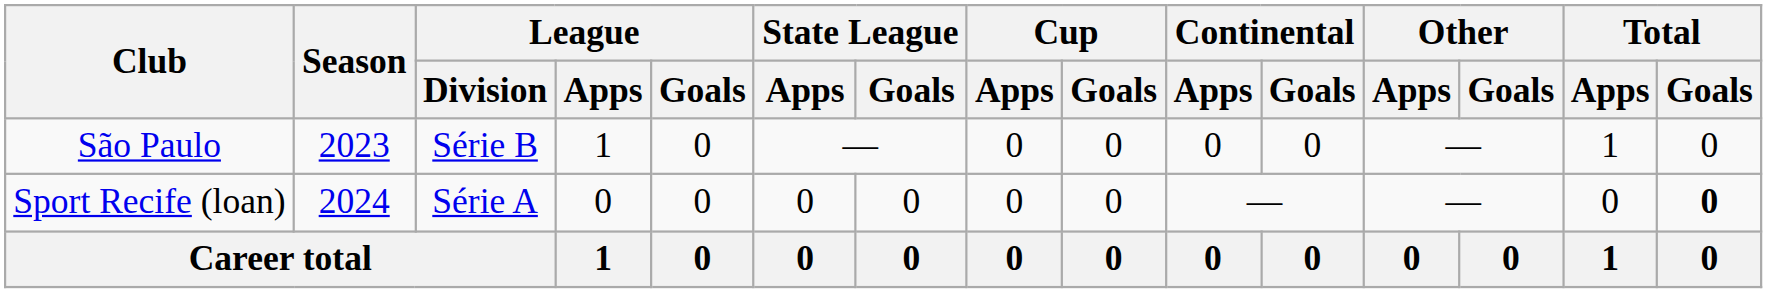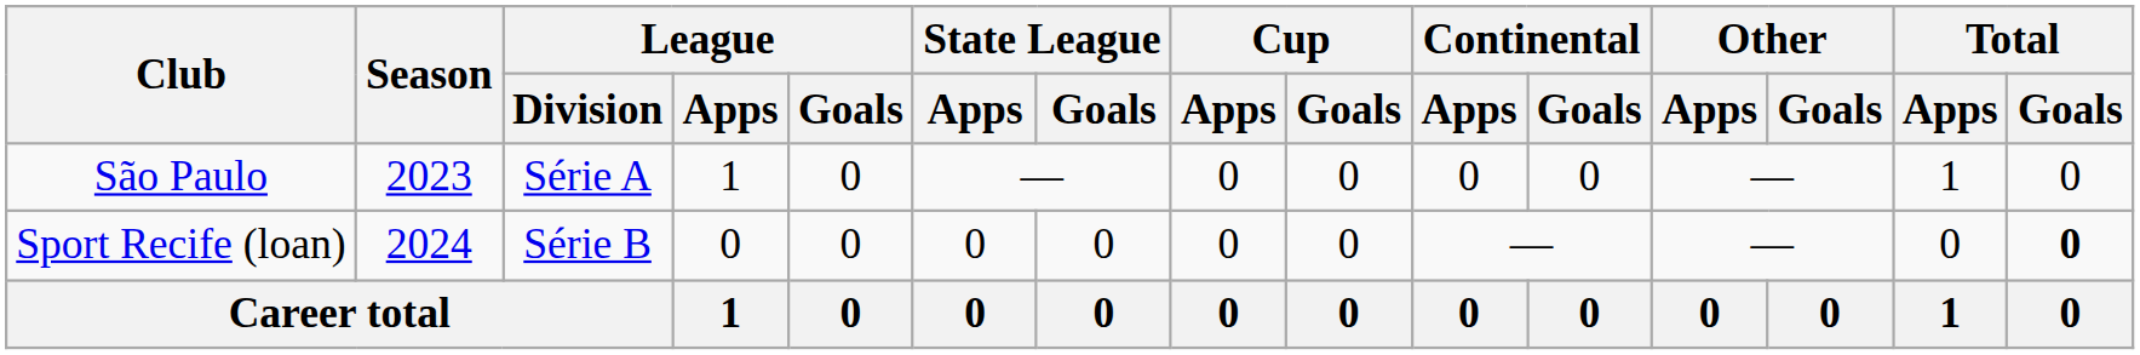São Paulo | League / Division: Série B -> Série A
Sport Recife (loan) | League / Division: Série A -> Série B
